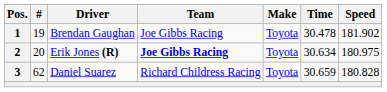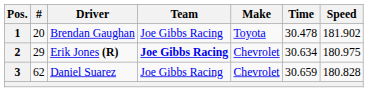1 | #: 19 -> 20
2 | #: 20 -> 29
2 | Make: Toyota -> Chevrolet
3 | Team: Richard Childress Racing -> Joe Gibbs Racing
3 | Make: Toyota -> Chevrolet
